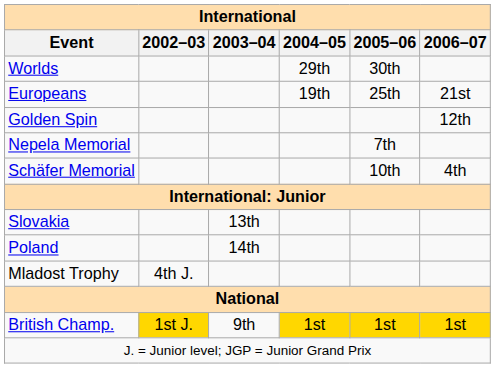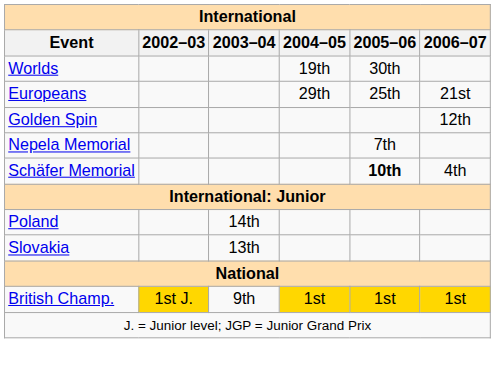Worlds | 2004–05: 29th -> 19th
Europeans | 2004–05: 19th -> 29th
Schäfer Memorial | 2005–06: normal -> bold
rows swapped: Poland <-> Slovakia
- row: Mladost Trophy | 4th J.
